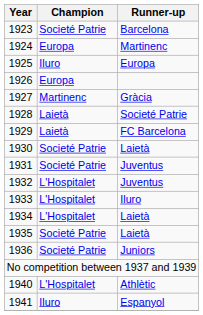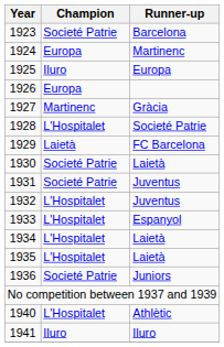1928 | Champion: Laietà -> L'Hospitalet
1933 | Runner-up: Iluro -> Espanyol
1935 | Champion: Societé Patrie -> L'Hospitalet
1941 | Runner-up: Espanyol -> Iluro
